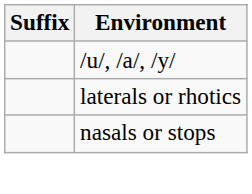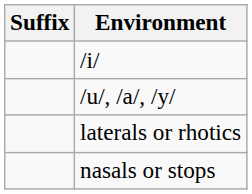+ row: /i/
